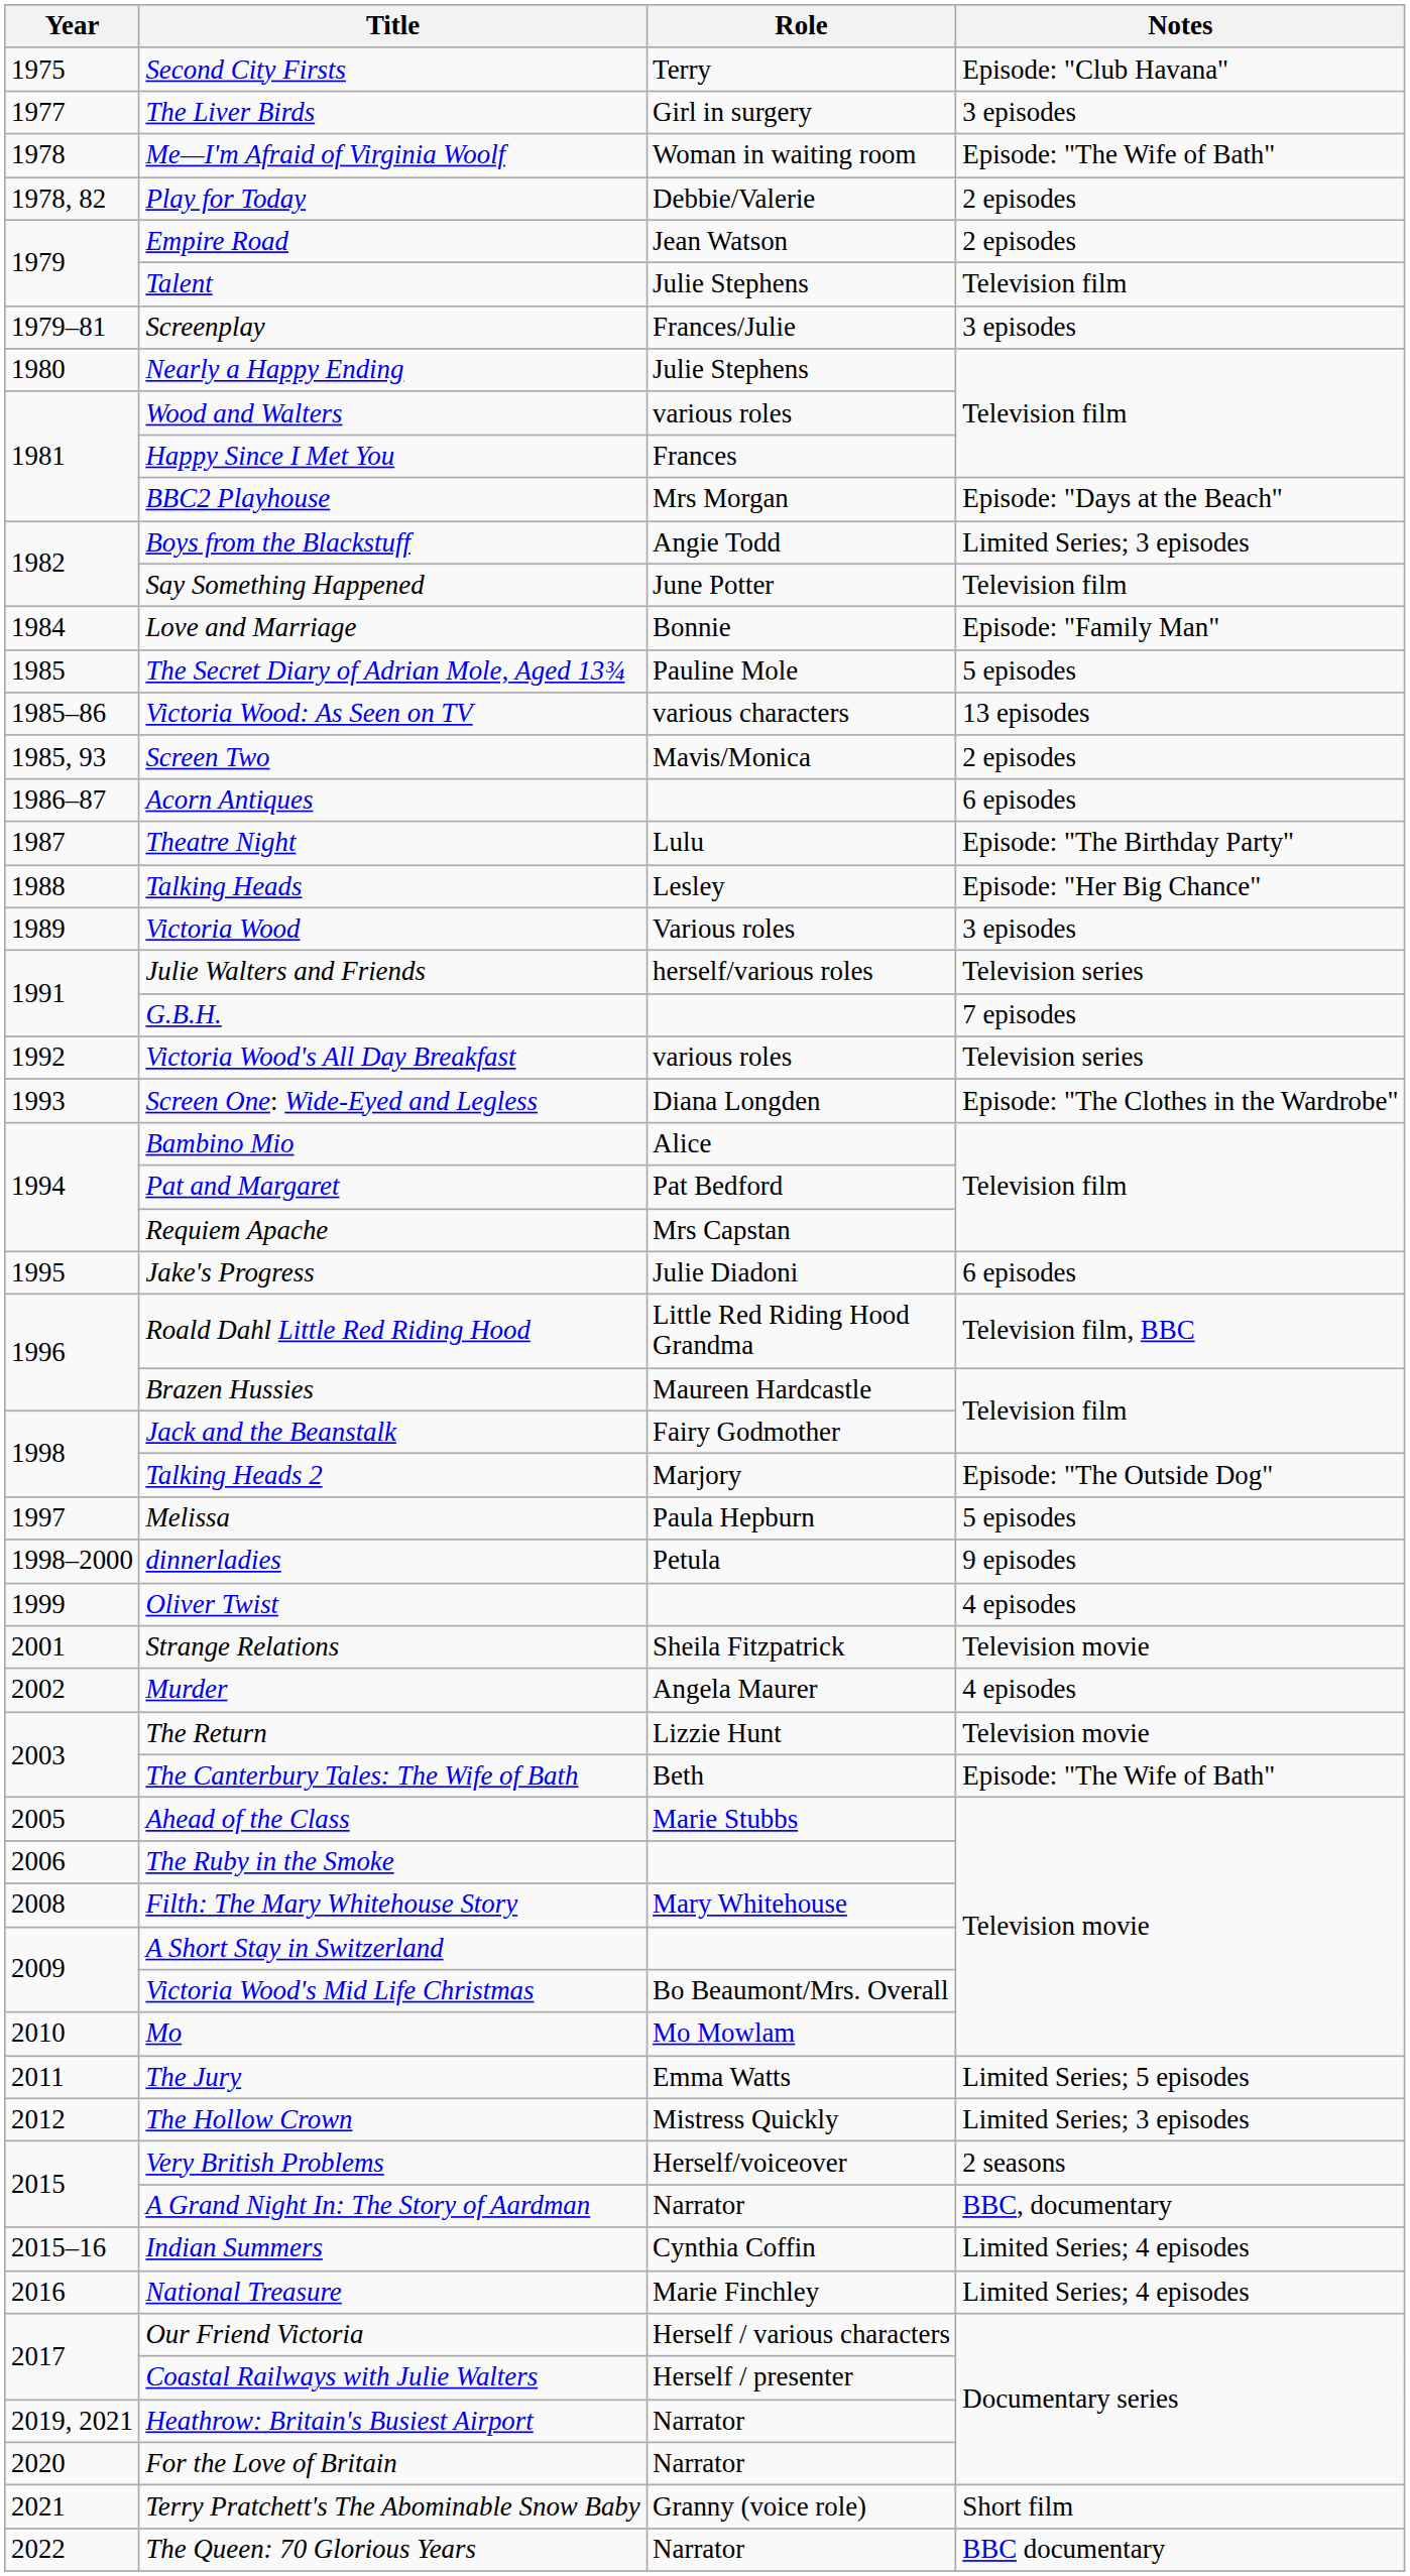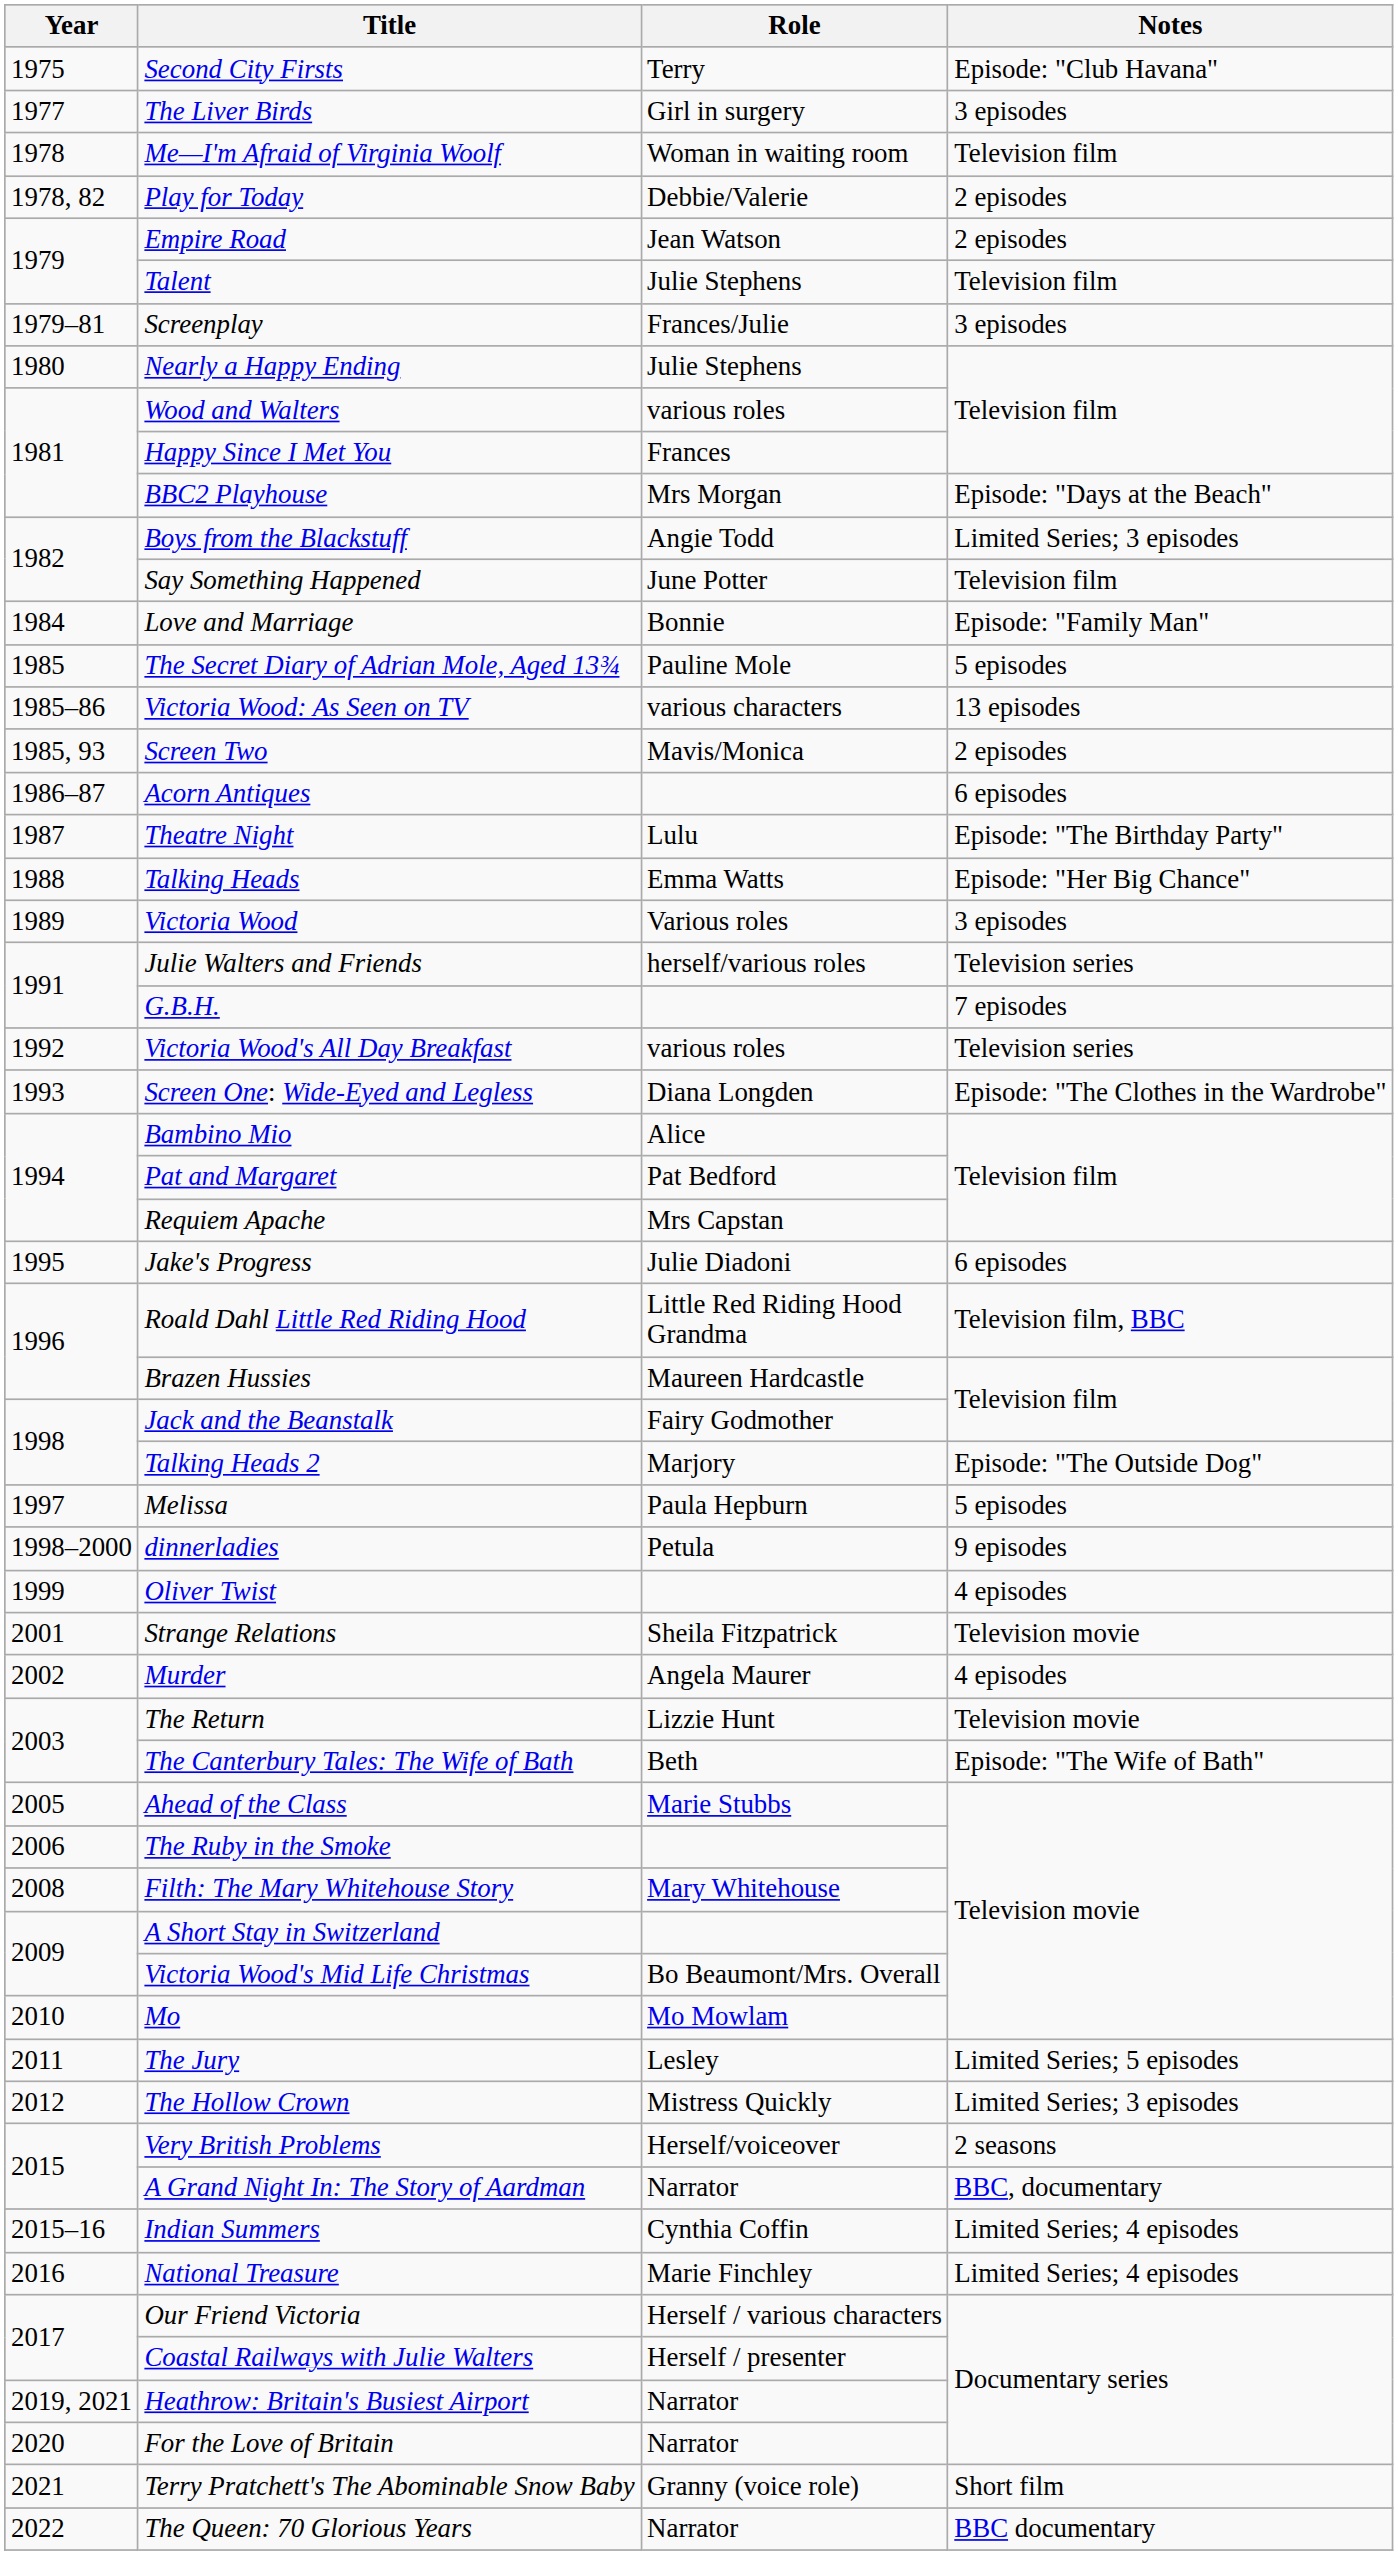Me—I'm Afraid of Virginia Woolf | Notes: Episode: "The Wife of Bath" -> Television film
Talking Heads | Role: Lesley -> Emma Watts
The Jury | Role: Emma Watts -> Lesley
